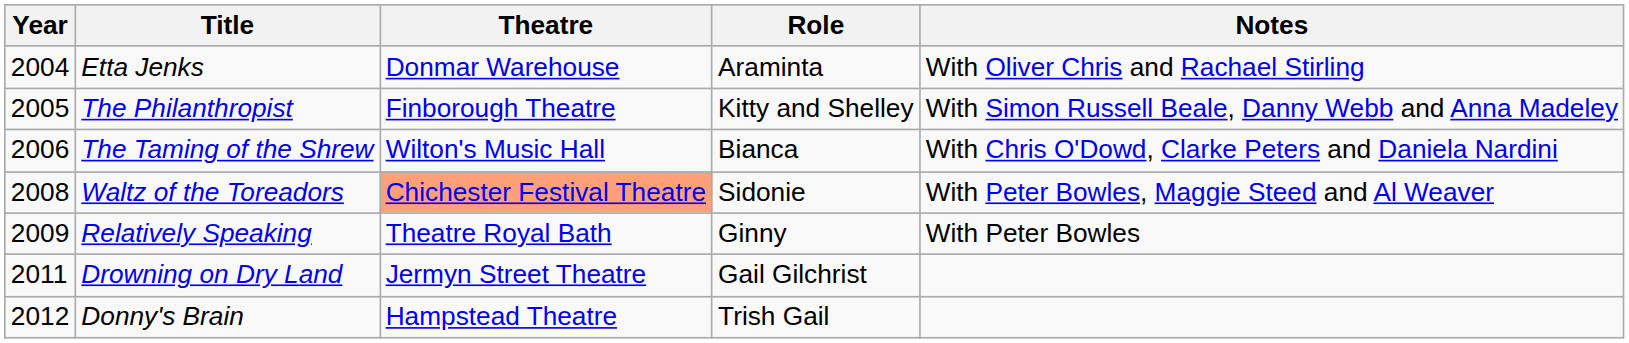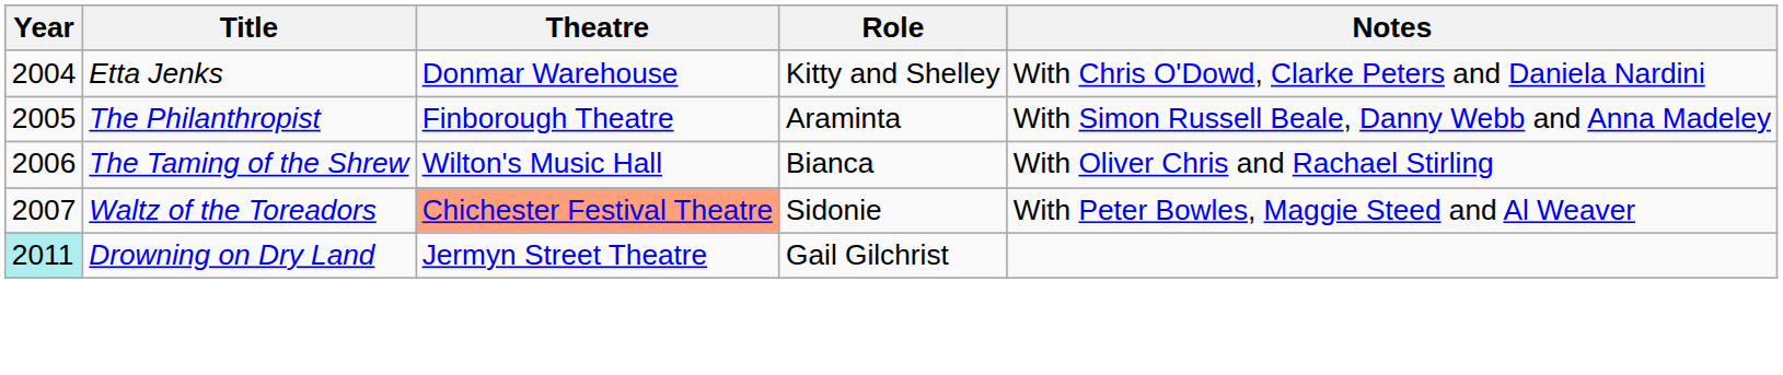Etta Jenks | Role: Araminta -> Kitty and Shelley
Etta Jenks | Notes: With Oliver Chris and Rachael Stirling -> With Chris O'Dowd, Clarke Peters and Daniela Nardini
The Philanthropist | Role: Kitty and Shelley -> Araminta
The Taming of the Shrew | Notes: With Chris O'Dowd, Clarke Peters and Daniela Nardini -> With Oliver Chris and Rachael Stirling
Waltz of the Toreadors | Year: 2008 -> 2007
- row: 2009 | Relatively Speaking | Theatre Royal Bath | Ginny | With Peter Bowles
Drowning on Dry Land | Year: no background -> paleturquoise background
- row: 2012 | Donny's Brain | Hampstead Theatre | Trish Gail
